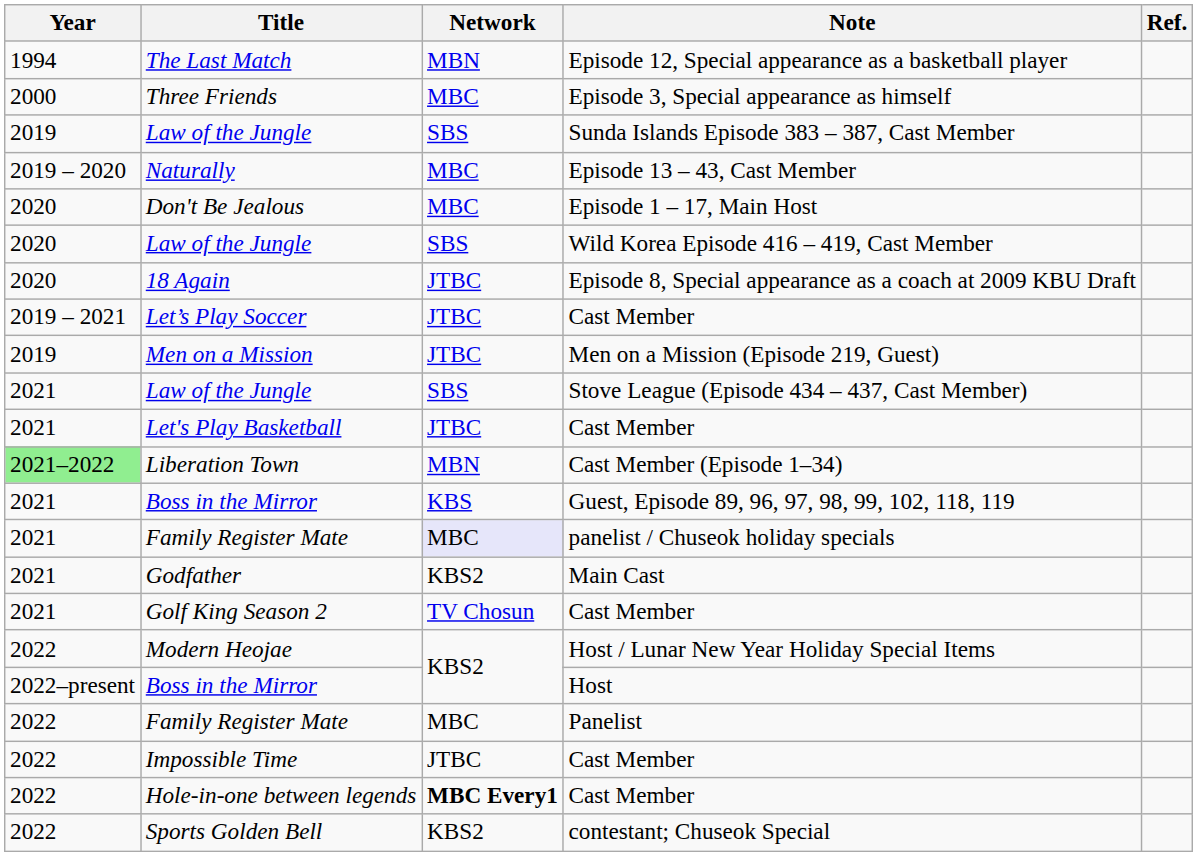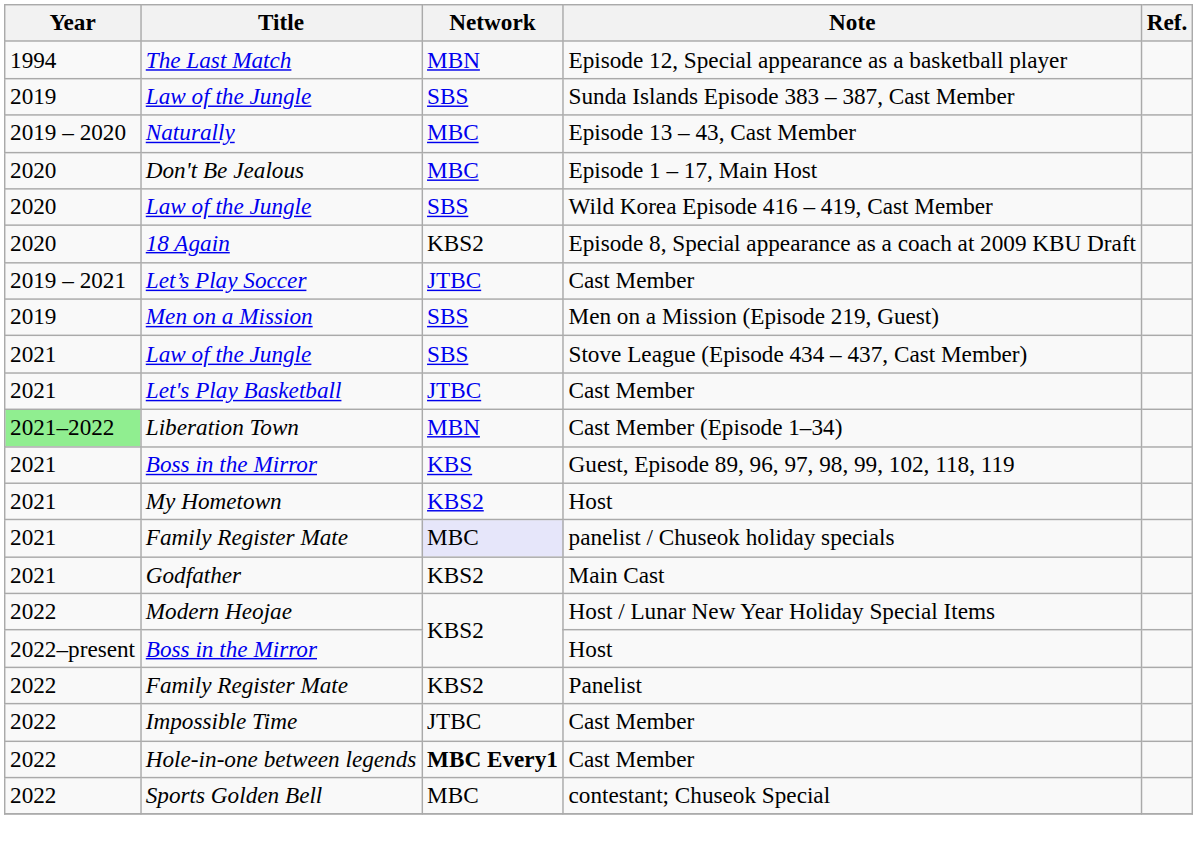- row: 2000 | Three Friends | MBC | Episode 3, Special appearance as himself
18 Again | Network: JTBC -> KBS2
Men on a Mission | Network: JTBC -> SBS
+ row: 2021 | My Hometown | KBS2 | Host
- row: 2021 | Golf King Season 2 | TV Chosun | Cast Member
Family Register Mate / Panelist | Network: MBC -> KBS2
Sports Golden Bell | Network: KBS2 -> MBC
